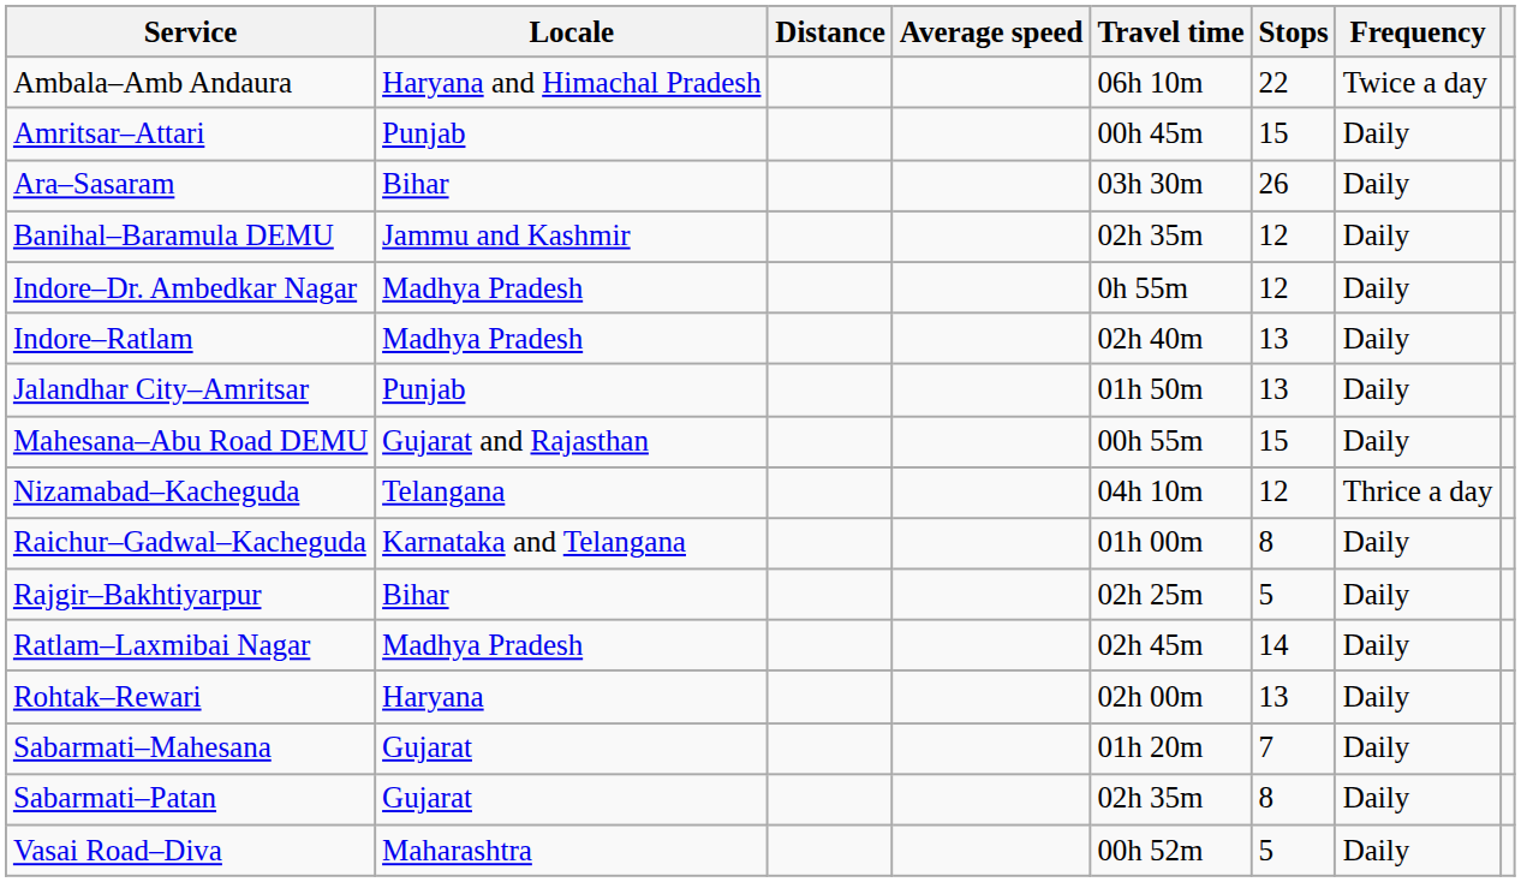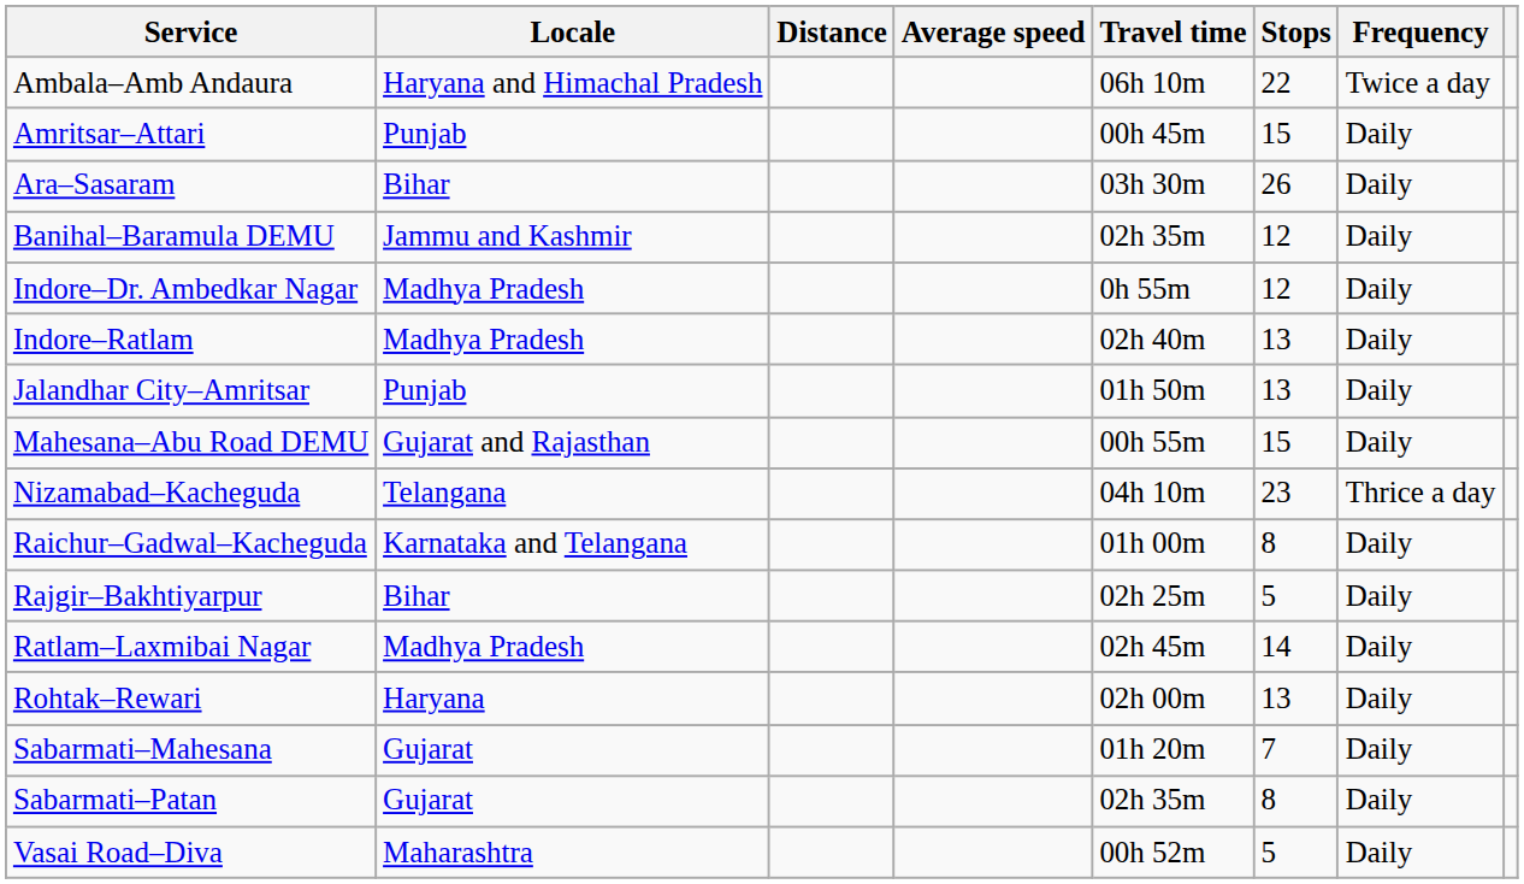Nizamabad–Kacheguda | Stops: 12 -> 23
